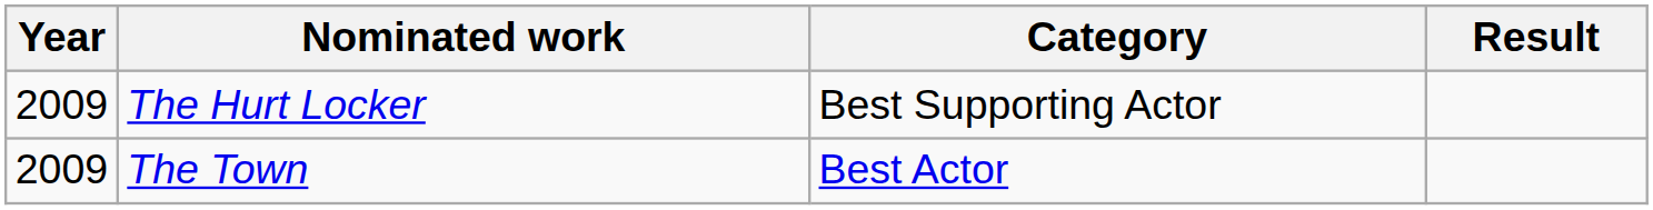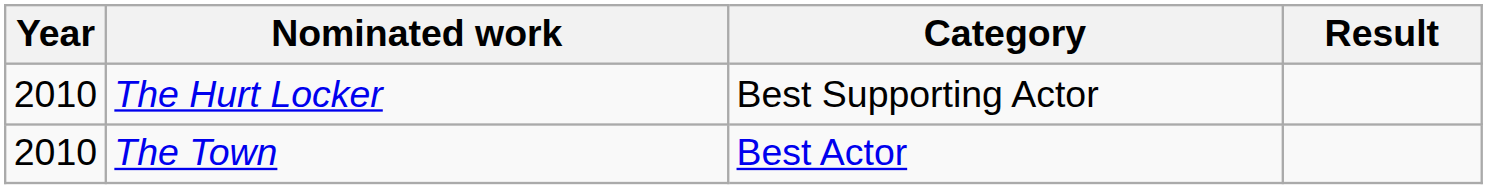The Hurt Locker | Year: 2009 -> 2010
The Town | Year: 2009 -> 2010
